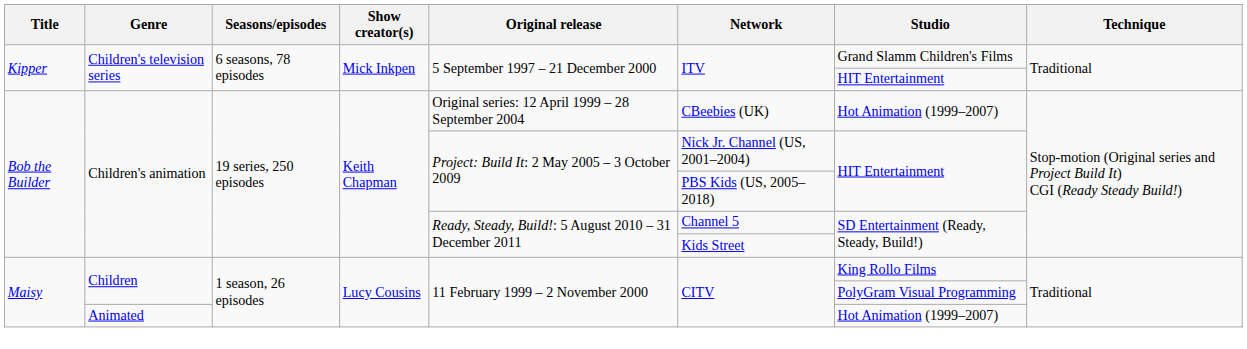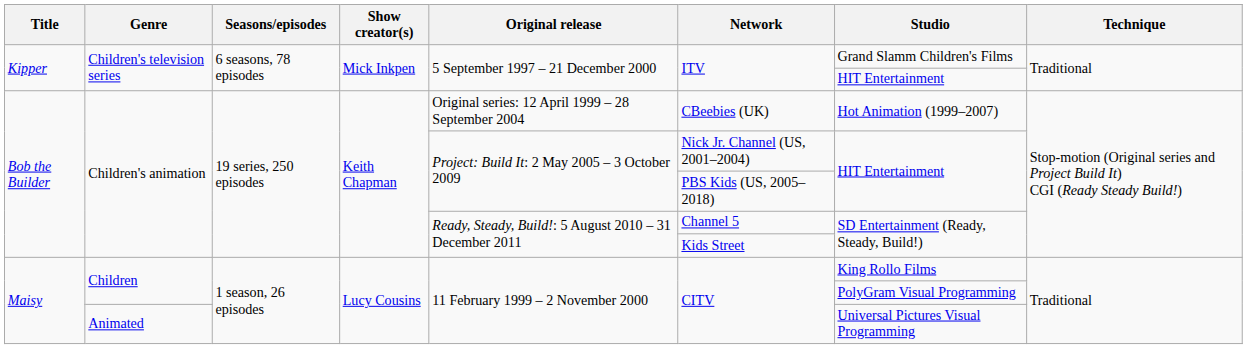Animated | Studio: Hot Animation (1999–2007) -> Universal Pictures Visual Programming
